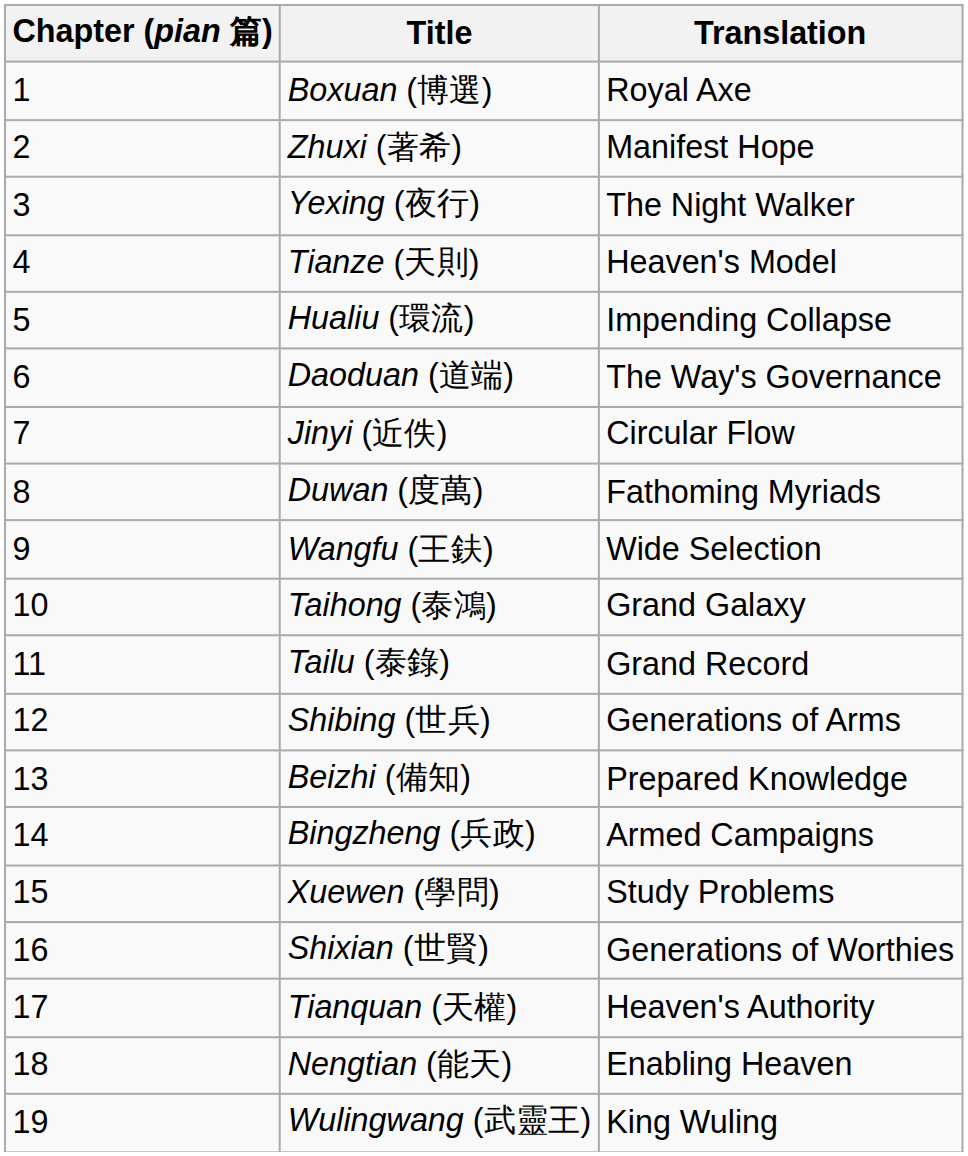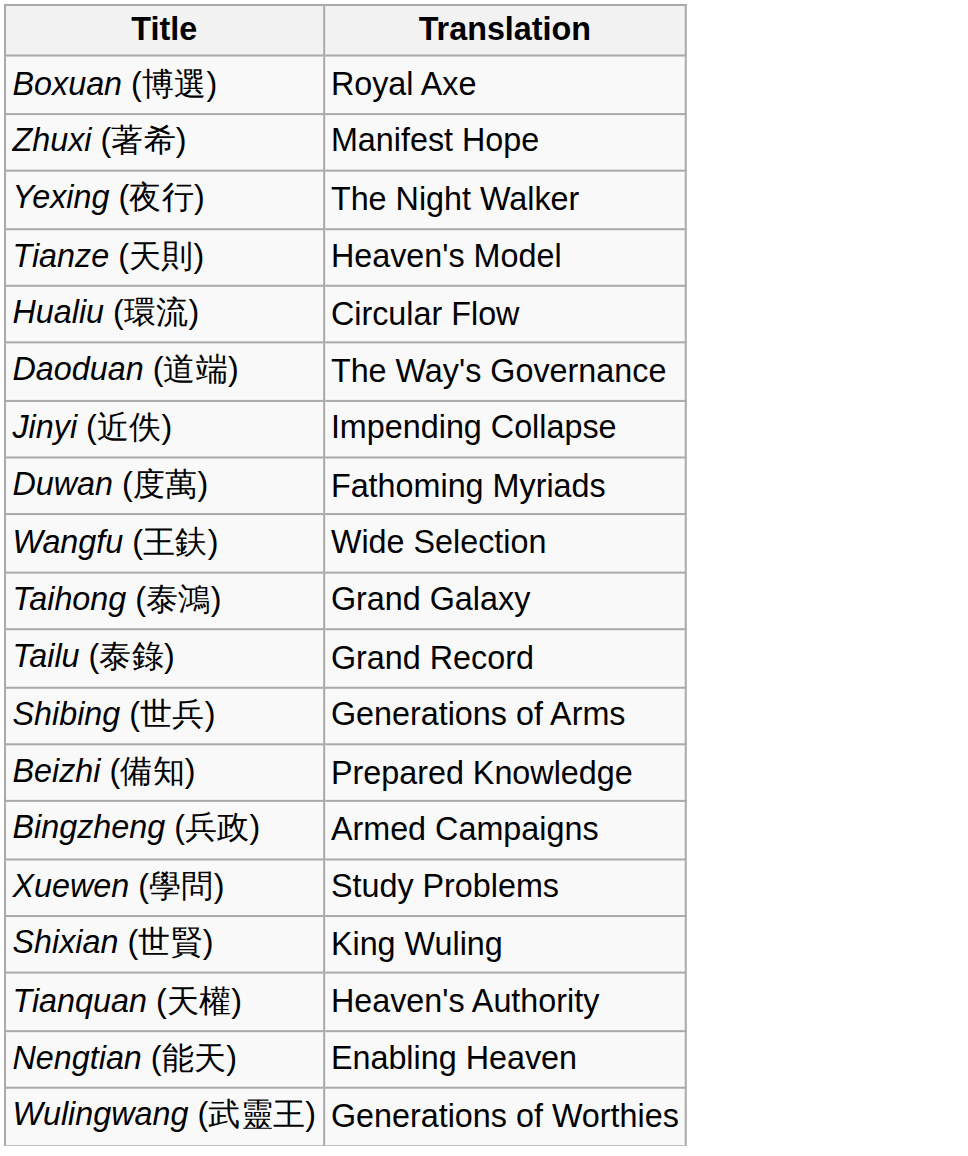- column: Chapter (pian 篇) | 1 | 2 | 3 | 4 | 5 | 6 | 7 | 8 | 9 | 10 | 11 | 12 | 13 | 14 | 15 | 16 | 17 | 18 | 19
Hualiu (環流) | Translation: Impending Collapse -> Circular Flow
Jinyi (近佚) | Translation: Circular Flow -> Impending Collapse
Shixian (世賢) | Translation: Generations of Worthies -> King Wuling
Wulingwang (武靈王) | Translation: King Wuling -> Generations of Worthies
